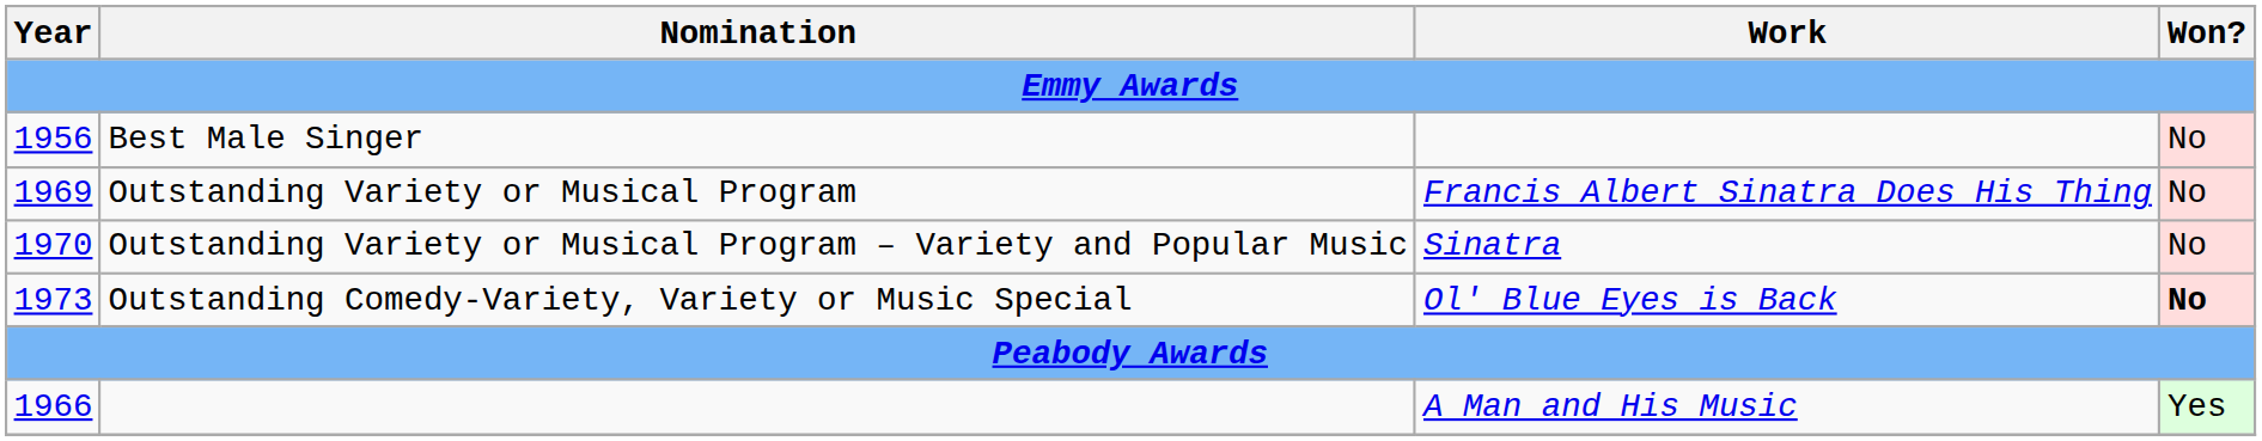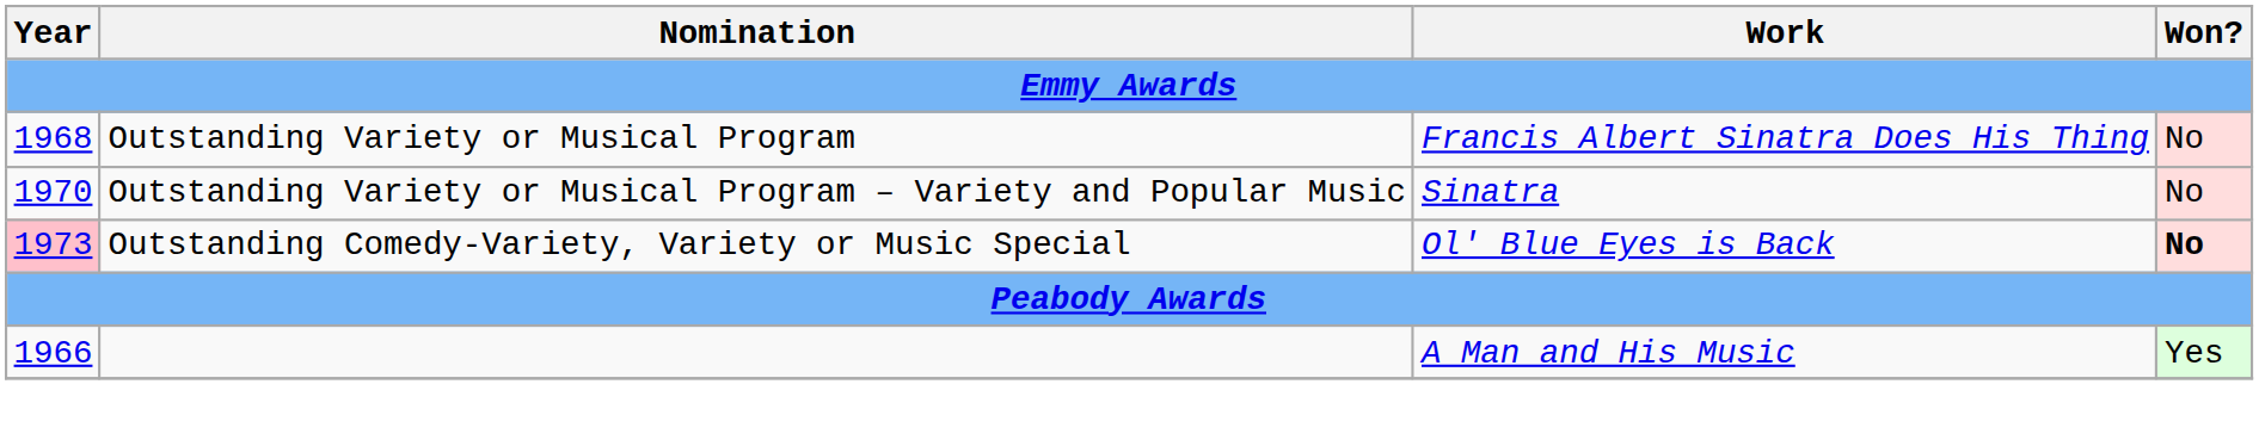- row: 1956 | Best Male Singer | No
Outstanding Variety or Musical Program | Year: 1969 -> 1968
Outstanding Comedy-Variety, Variety or Music Special | Year: no background -> pink background
